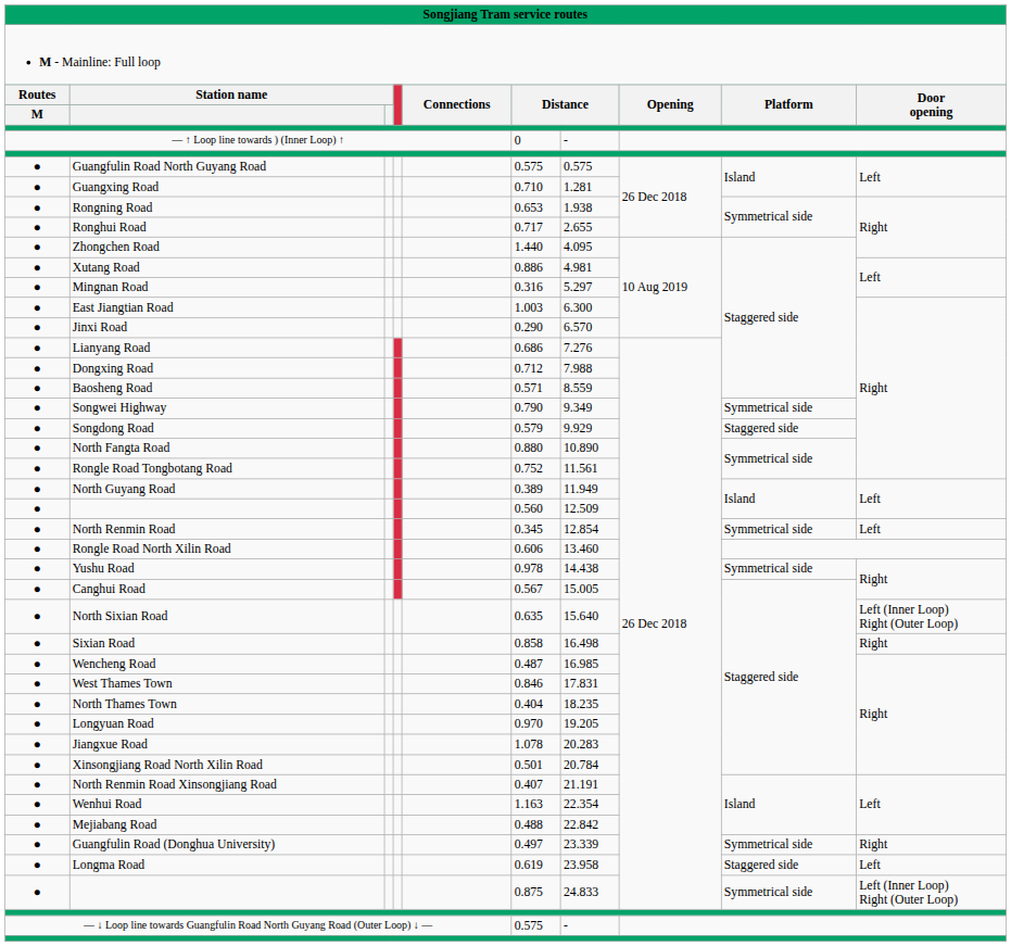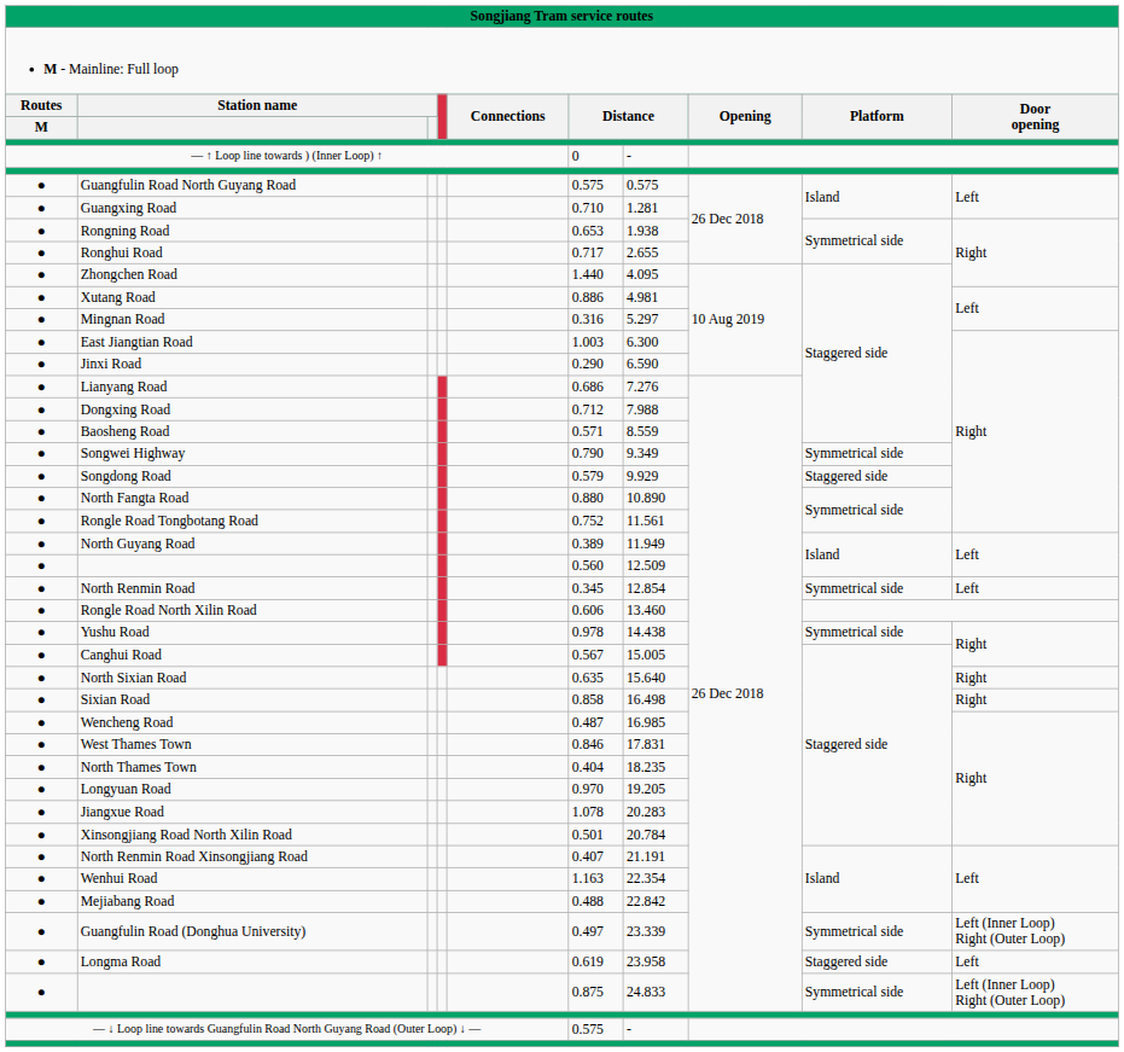Jinxi Road | column 7: 6.570 -> 6.590
North Sixian Road | column 10: Left (Inner Loop) Right (Outer Loop) -> Right
Guangfulin Road (Donghua University) | column 10: Right -> Left (Inner Loop) Right (Outer Loop)
